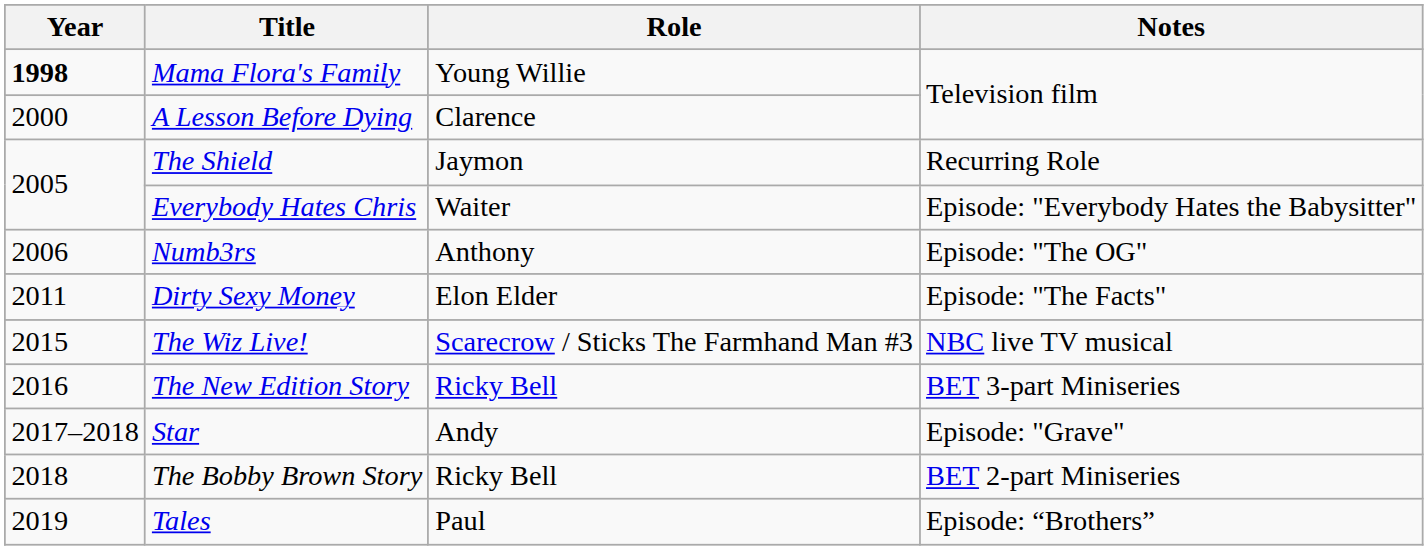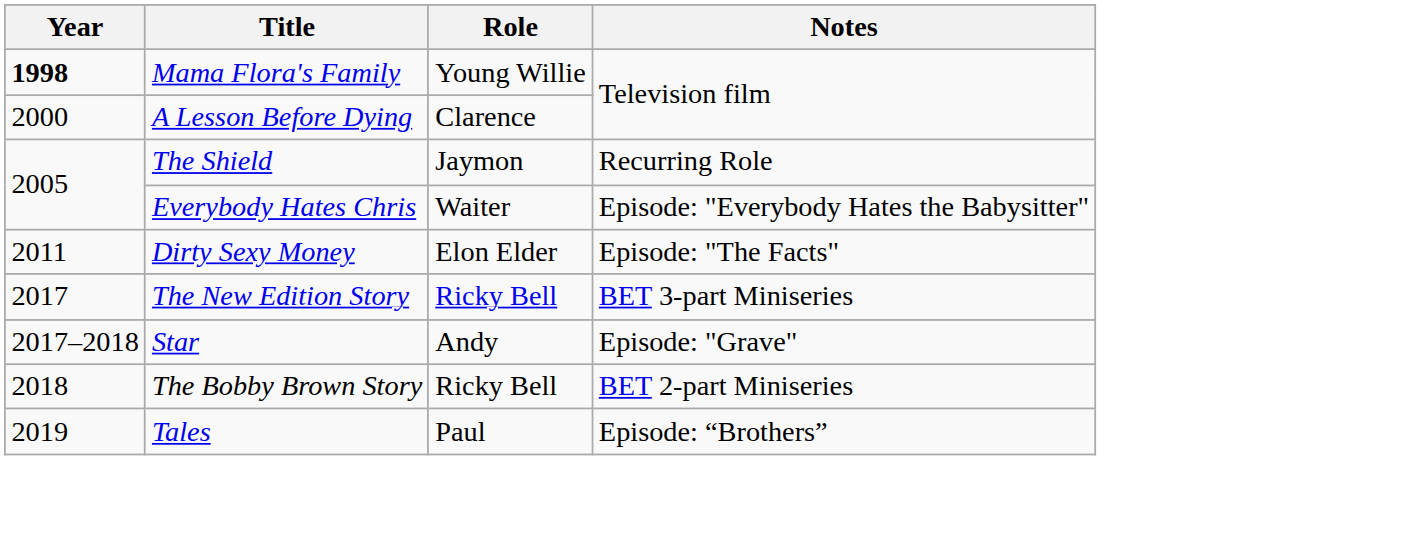- row: 2006 | Numb3rs | Anthony | Episode: "The OG"
- row: 2015 | The Wiz Live! | Scarecrow / Sticks The Farmhand Man #3 | NBC live TV musical
The New Edition Story | Year: 2016 -> 2017
